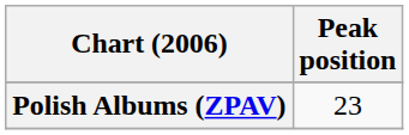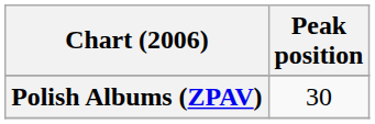Polish Albums (ZPAV) | Peak position: 23 -> 30
